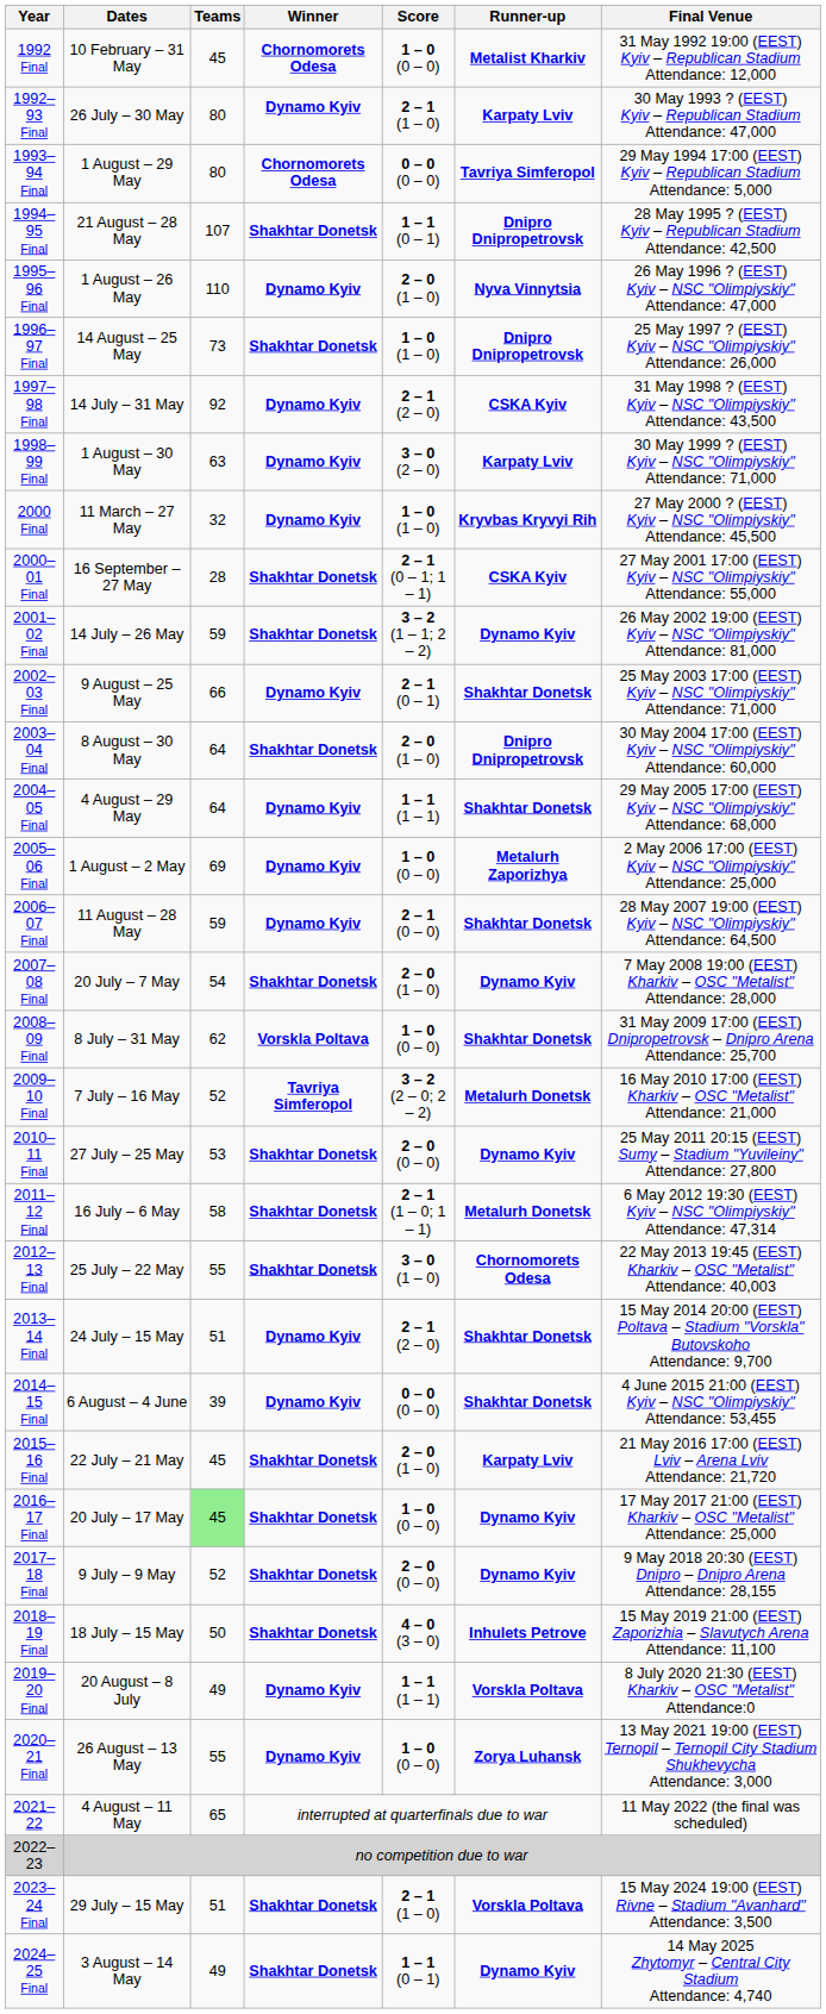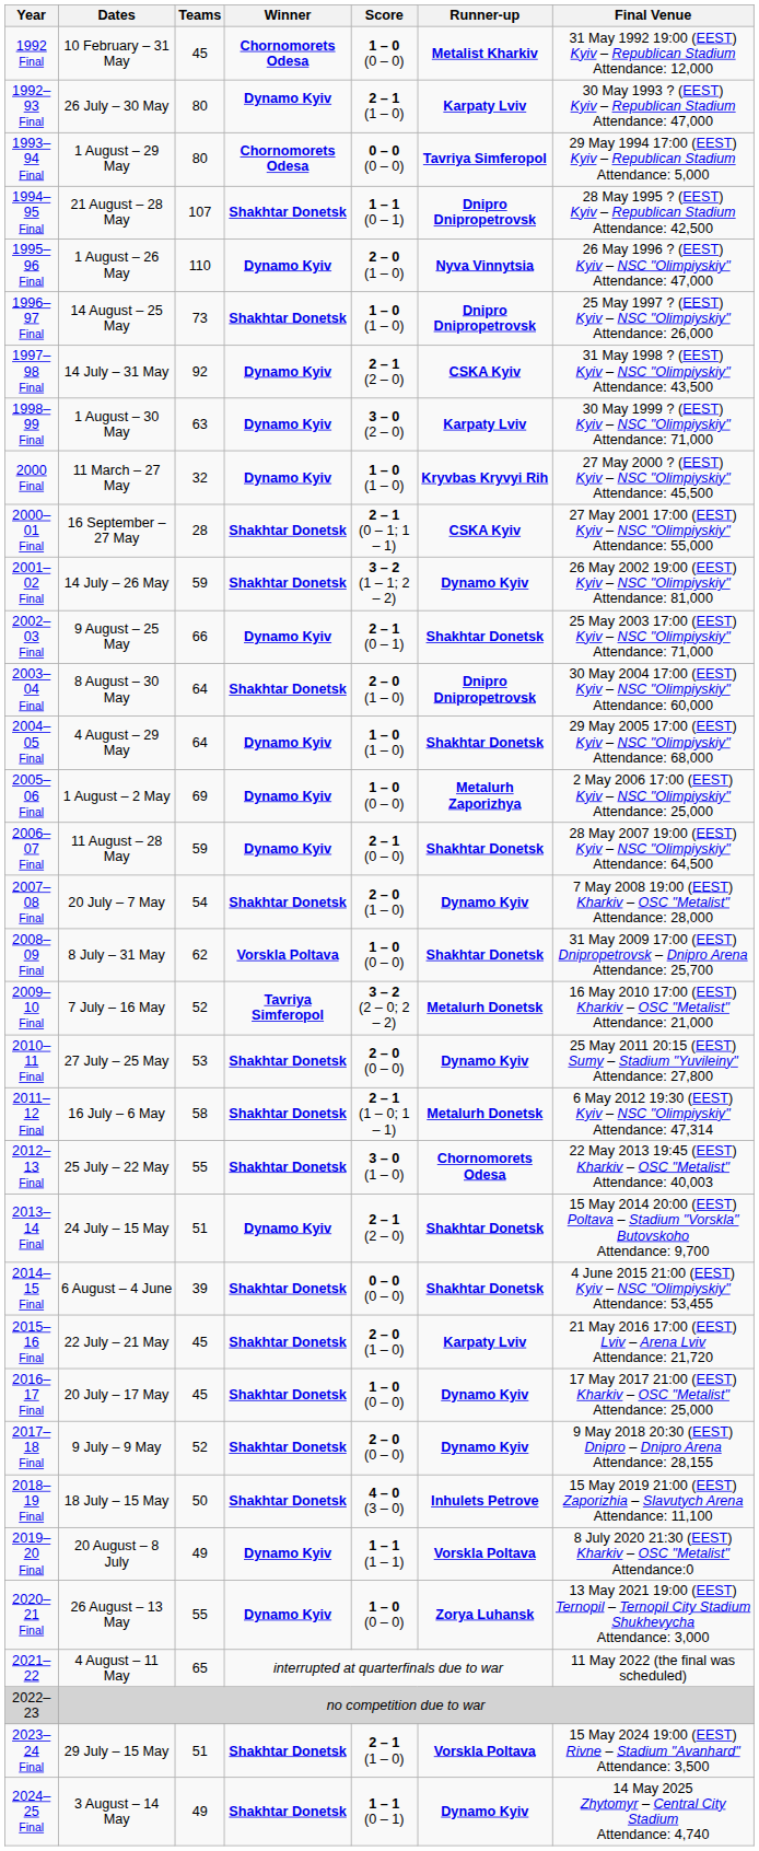2004–05 Final | Score: 1 – 1 (1 – 1) -> 1 – 0 (1 – 0)
2014–15 Final | Winner: Dynamo Kyiv -> Shakhtar Donetsk
2016–17 Final | Teams: lightgreen background -> no background
